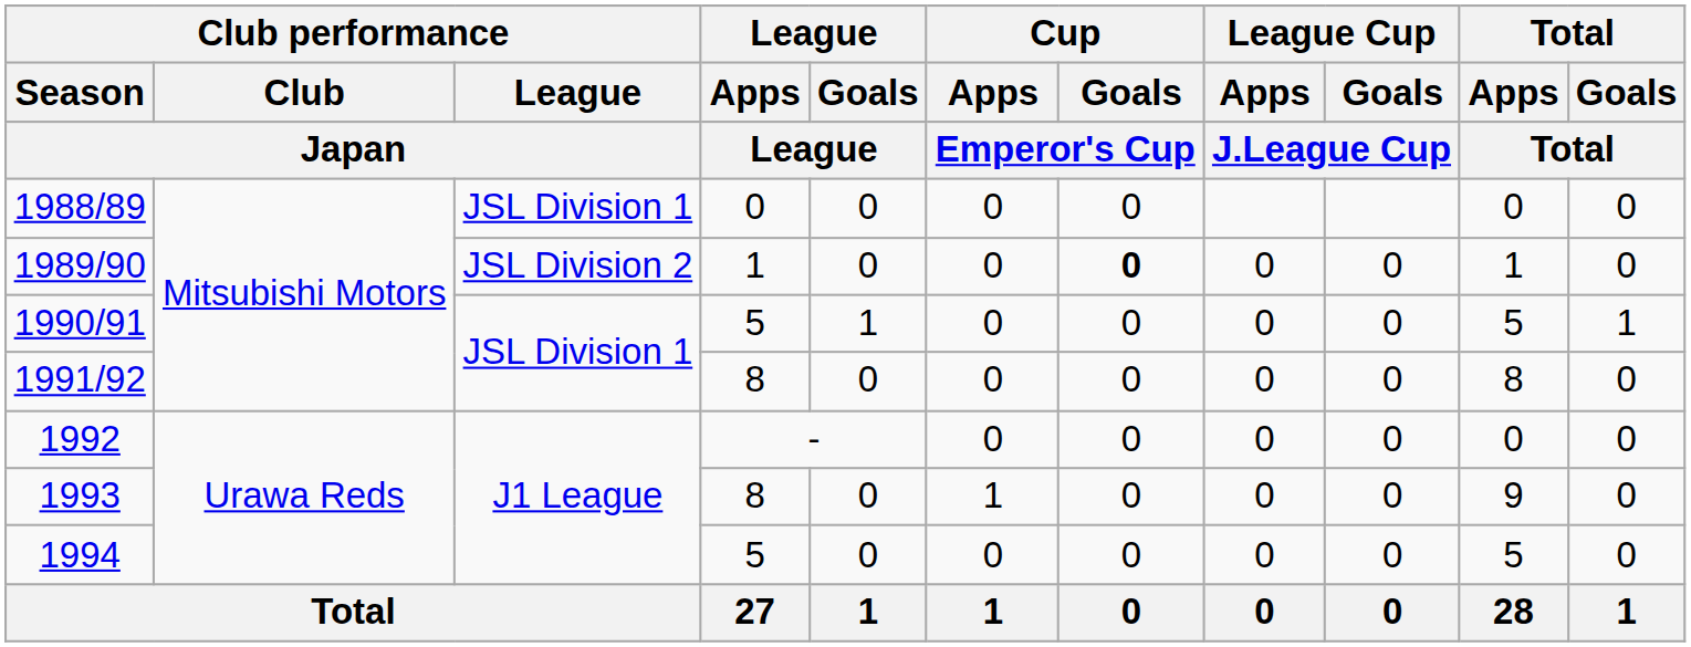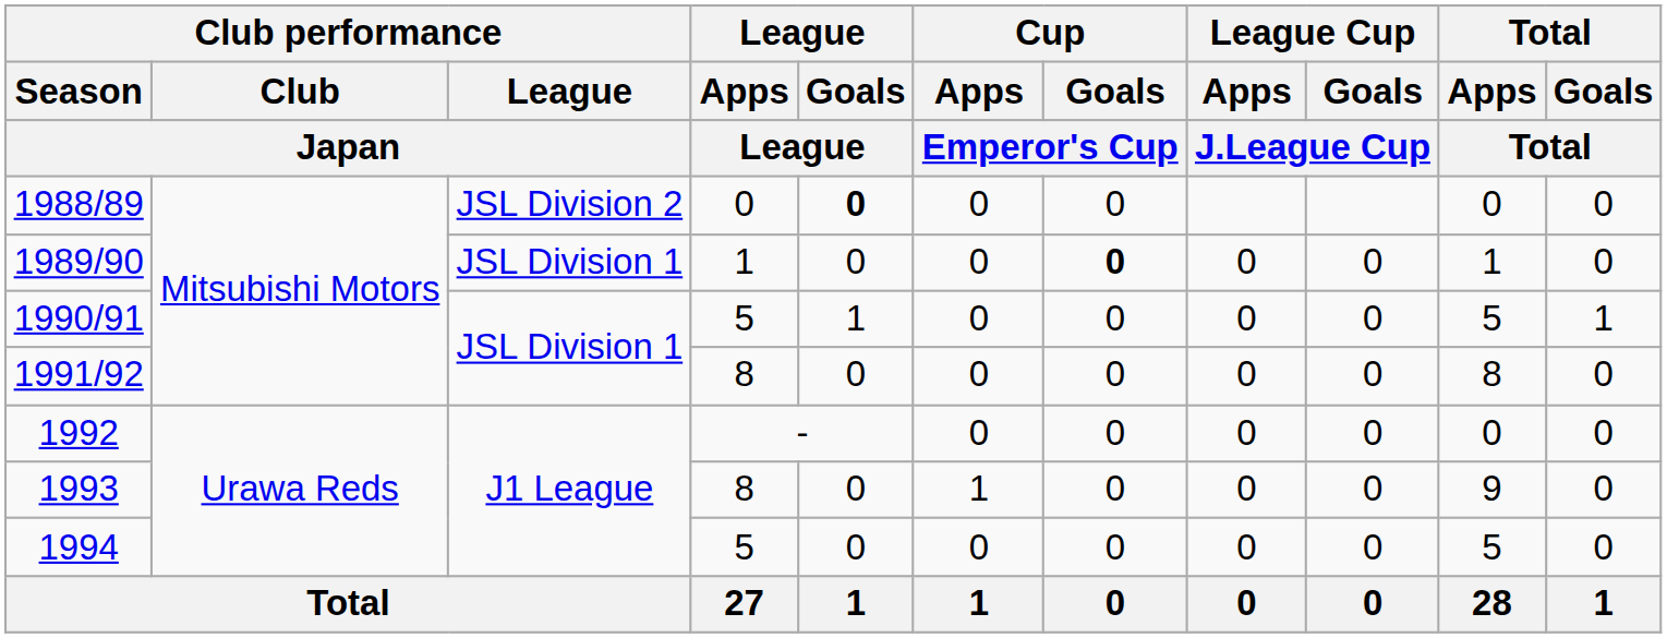1988/89 | Club performance / League / Japan: JSL Division 1 -> JSL Division 2
1988/89 | League / Goals / League: normal -> bold
1989/90 | Club performance / League / Japan: JSL Division 2 -> JSL Division 1
